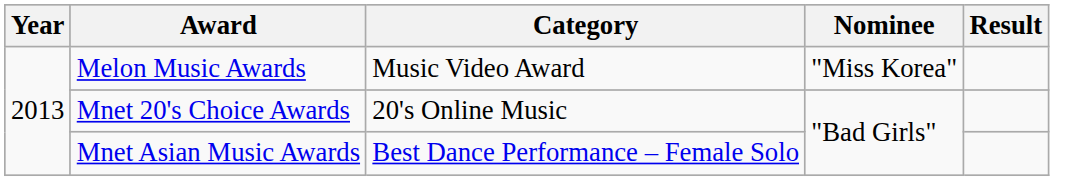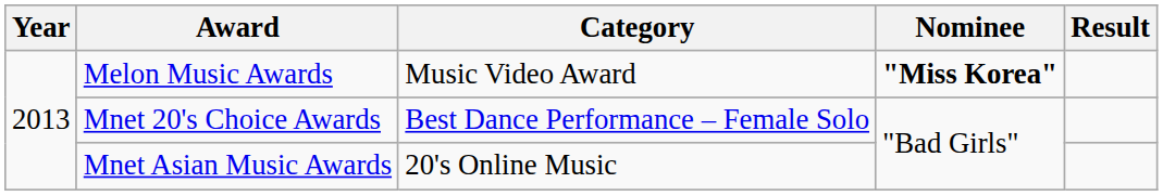Melon Music Awards | Nominee: normal -> bold
Mnet 20's Choice Awards | Category: 20's Online Music -> Best Dance Performance – Female Solo
Mnet Asian Music Awards | Category: Best Dance Performance – Female Solo -> 20's Online Music
